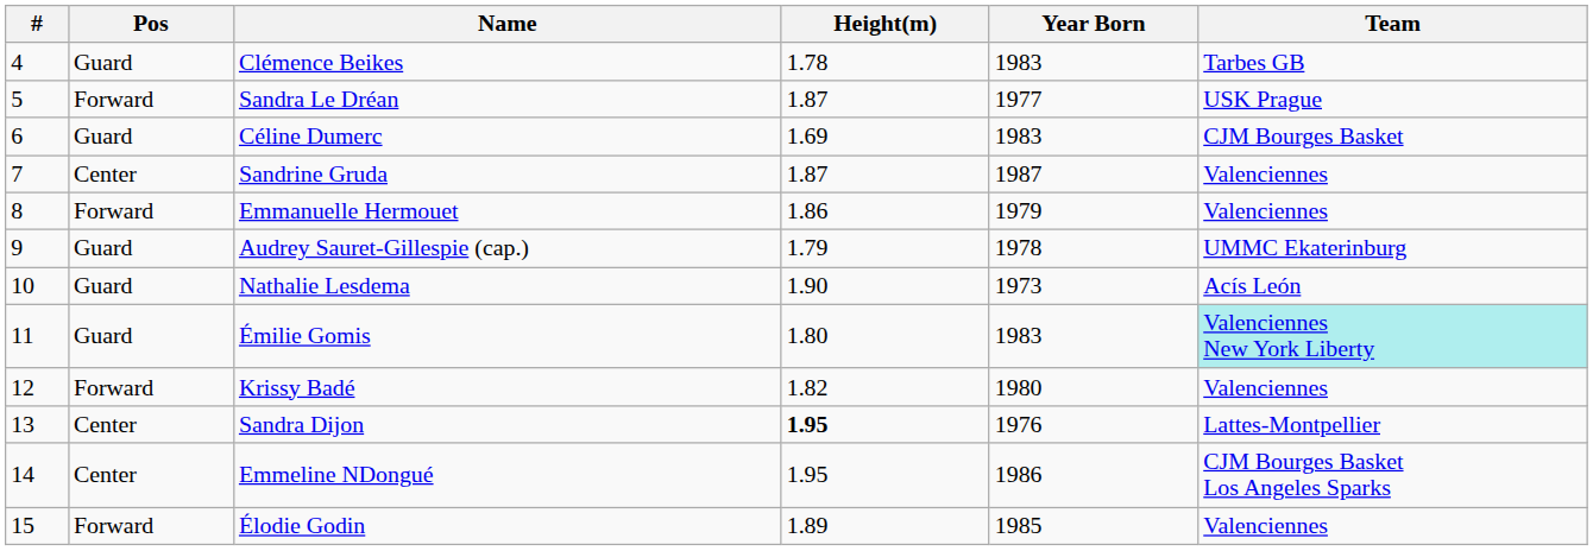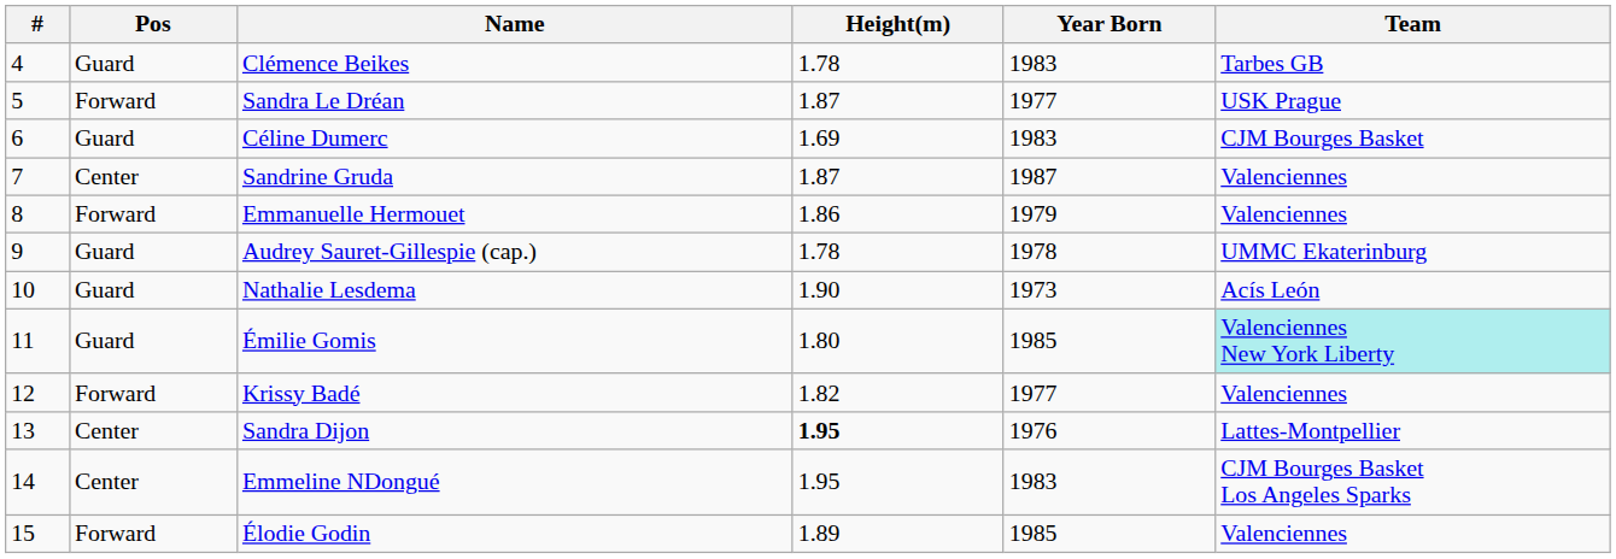Audrey Sauret-Gillespie (cap.) | Height(m): 1.79 -> 1.78
Émilie Gomis | Year Born: 1983 -> 1985
Krissy Badé | Year Born: 1980 -> 1977
Emmeline NDongué | Year Born: 1986 -> 1983
